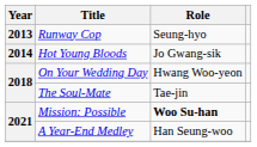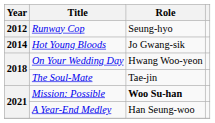Runway Cop | Year: 2013 -> 2012
